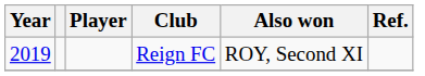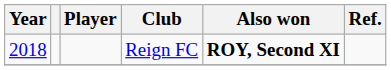Reign FC | Year: 2019 -> 2018
Reign FC | Also won: normal -> bold
